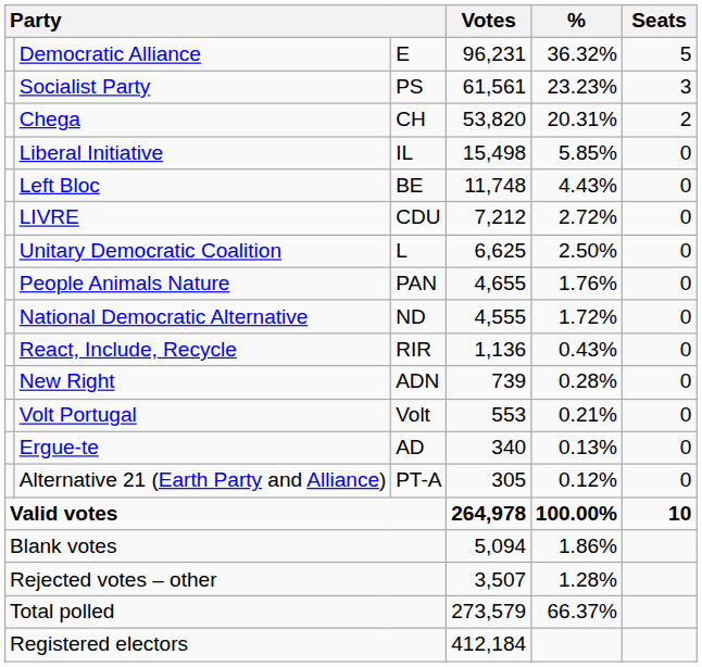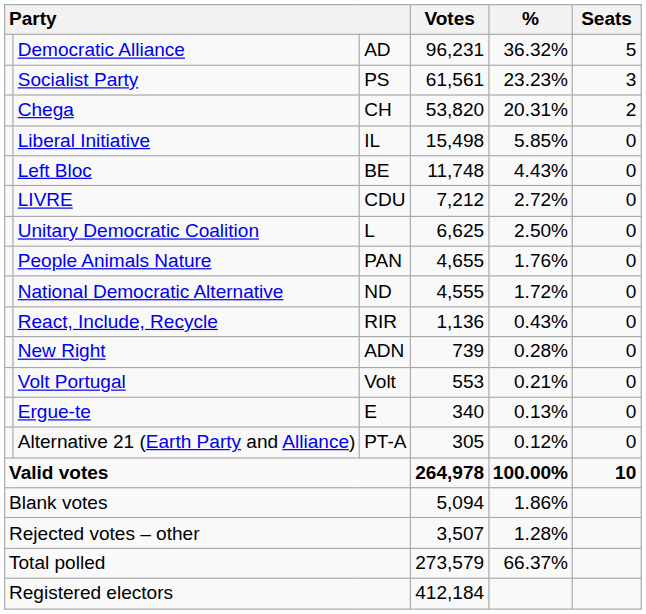Democratic Alliance | column 3: E -> AD
Ergue-te | column 3: AD -> E
